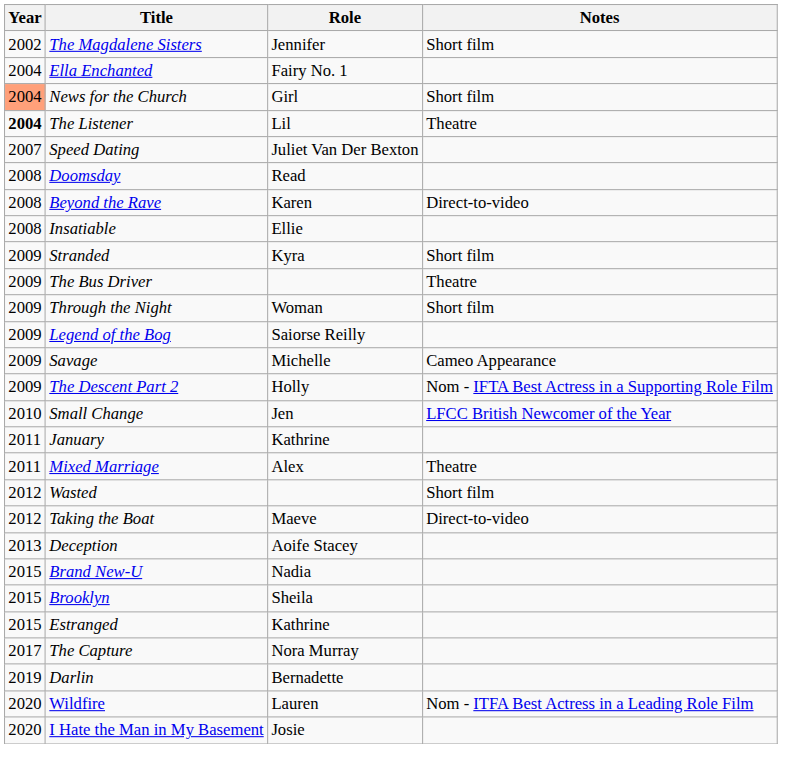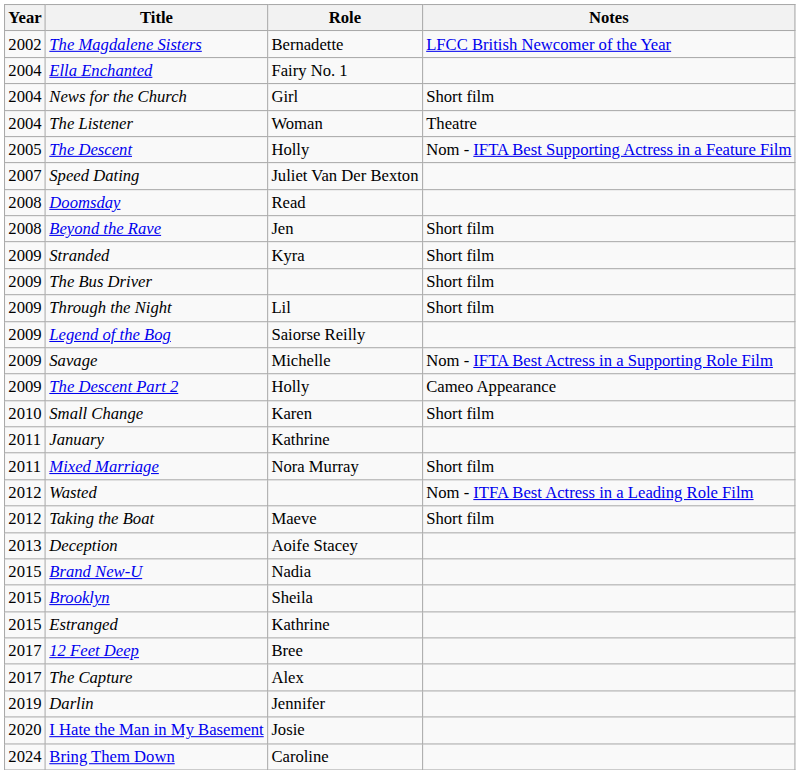The Magdalene Sisters | Role: Jennifer -> Bernadette
The Magdalene Sisters | Notes: Short film -> LFCC British Newcomer of the Year
News for the Church | Year: lightsalmon background -> no background
The Listener | Year: bold -> normal
The Listener | Role: Lil -> Woman
+ row: 2005 | The Descent | Holly | Nom - IFTA Best Supporting Actress in a Feature Film
Beyond the Rave | Role: Karen -> Jen
Beyond the Rave | Notes: Direct-to-video -> Short film
- row: 2008 | Insatiable | Ellie
The Bus Driver | Notes: Theatre -> Short film
Through the Night | Role: Woman -> Lil
Savage | Notes: Cameo Appearance -> Nom - IFTA Best Actress in a Supporting Role Film
The Descent Part 2 | Notes: Nom - IFTA Best Actress in a Supporting Role Film -> Cameo Appearance
Small Change | Role: Jen -> Karen
Small Change | Notes: LFCC British Newcomer of the Year -> Short film
Mixed Marriage | Role: Alex -> Nora Murray
Mixed Marriage | Notes: Theatre -> Short film
Wasted | Notes: Short film -> Nom - ITFA Best Actress in a Leading Role Film
Taking the Boat | Notes: Direct-to-video -> Short film
+ row: 2017 | 12 Feet Deep | Bree
The Capture | Role: Nora Murray -> Alex
Darlin | Role: Bernadette -> Jennifer
- row: 2020 | Wildfire | Lauren | Nom - ITFA Best Actress in a Leading Role Film
+ row: 2024 | Bring Them Down | Caroline
